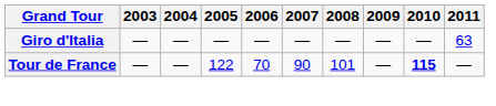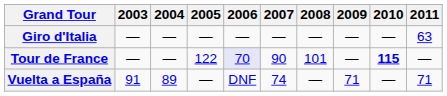Tour de France | 2006: no background -> lavender background
+ row: Vuelta a España | 91 | 89 | — | DNF | 74 | — | 71 | — | 71
